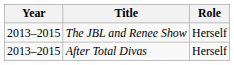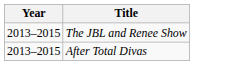- column: Role | Herself | Herself
